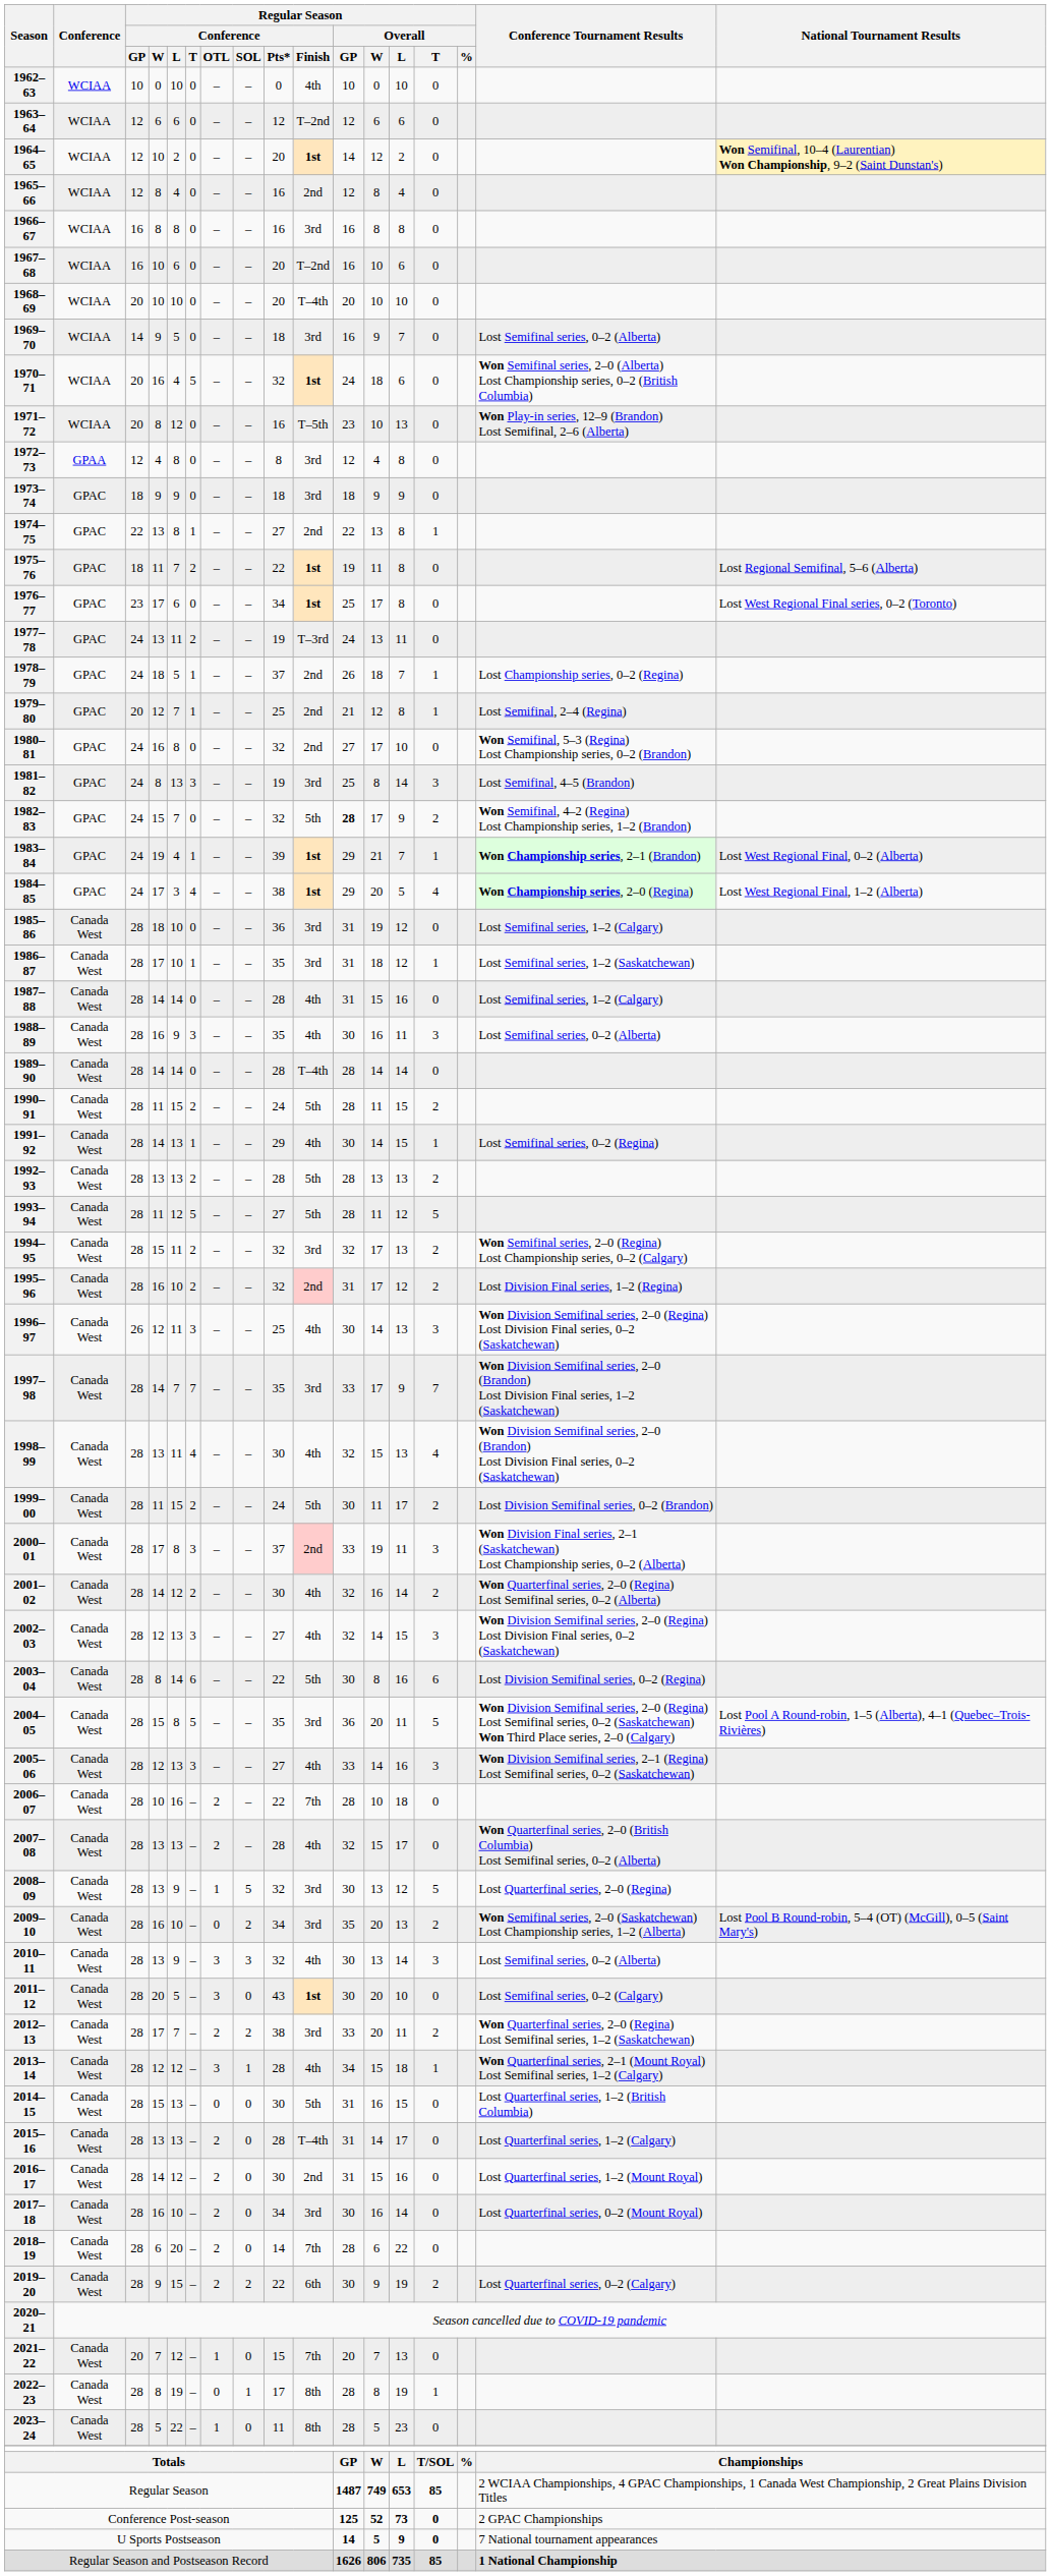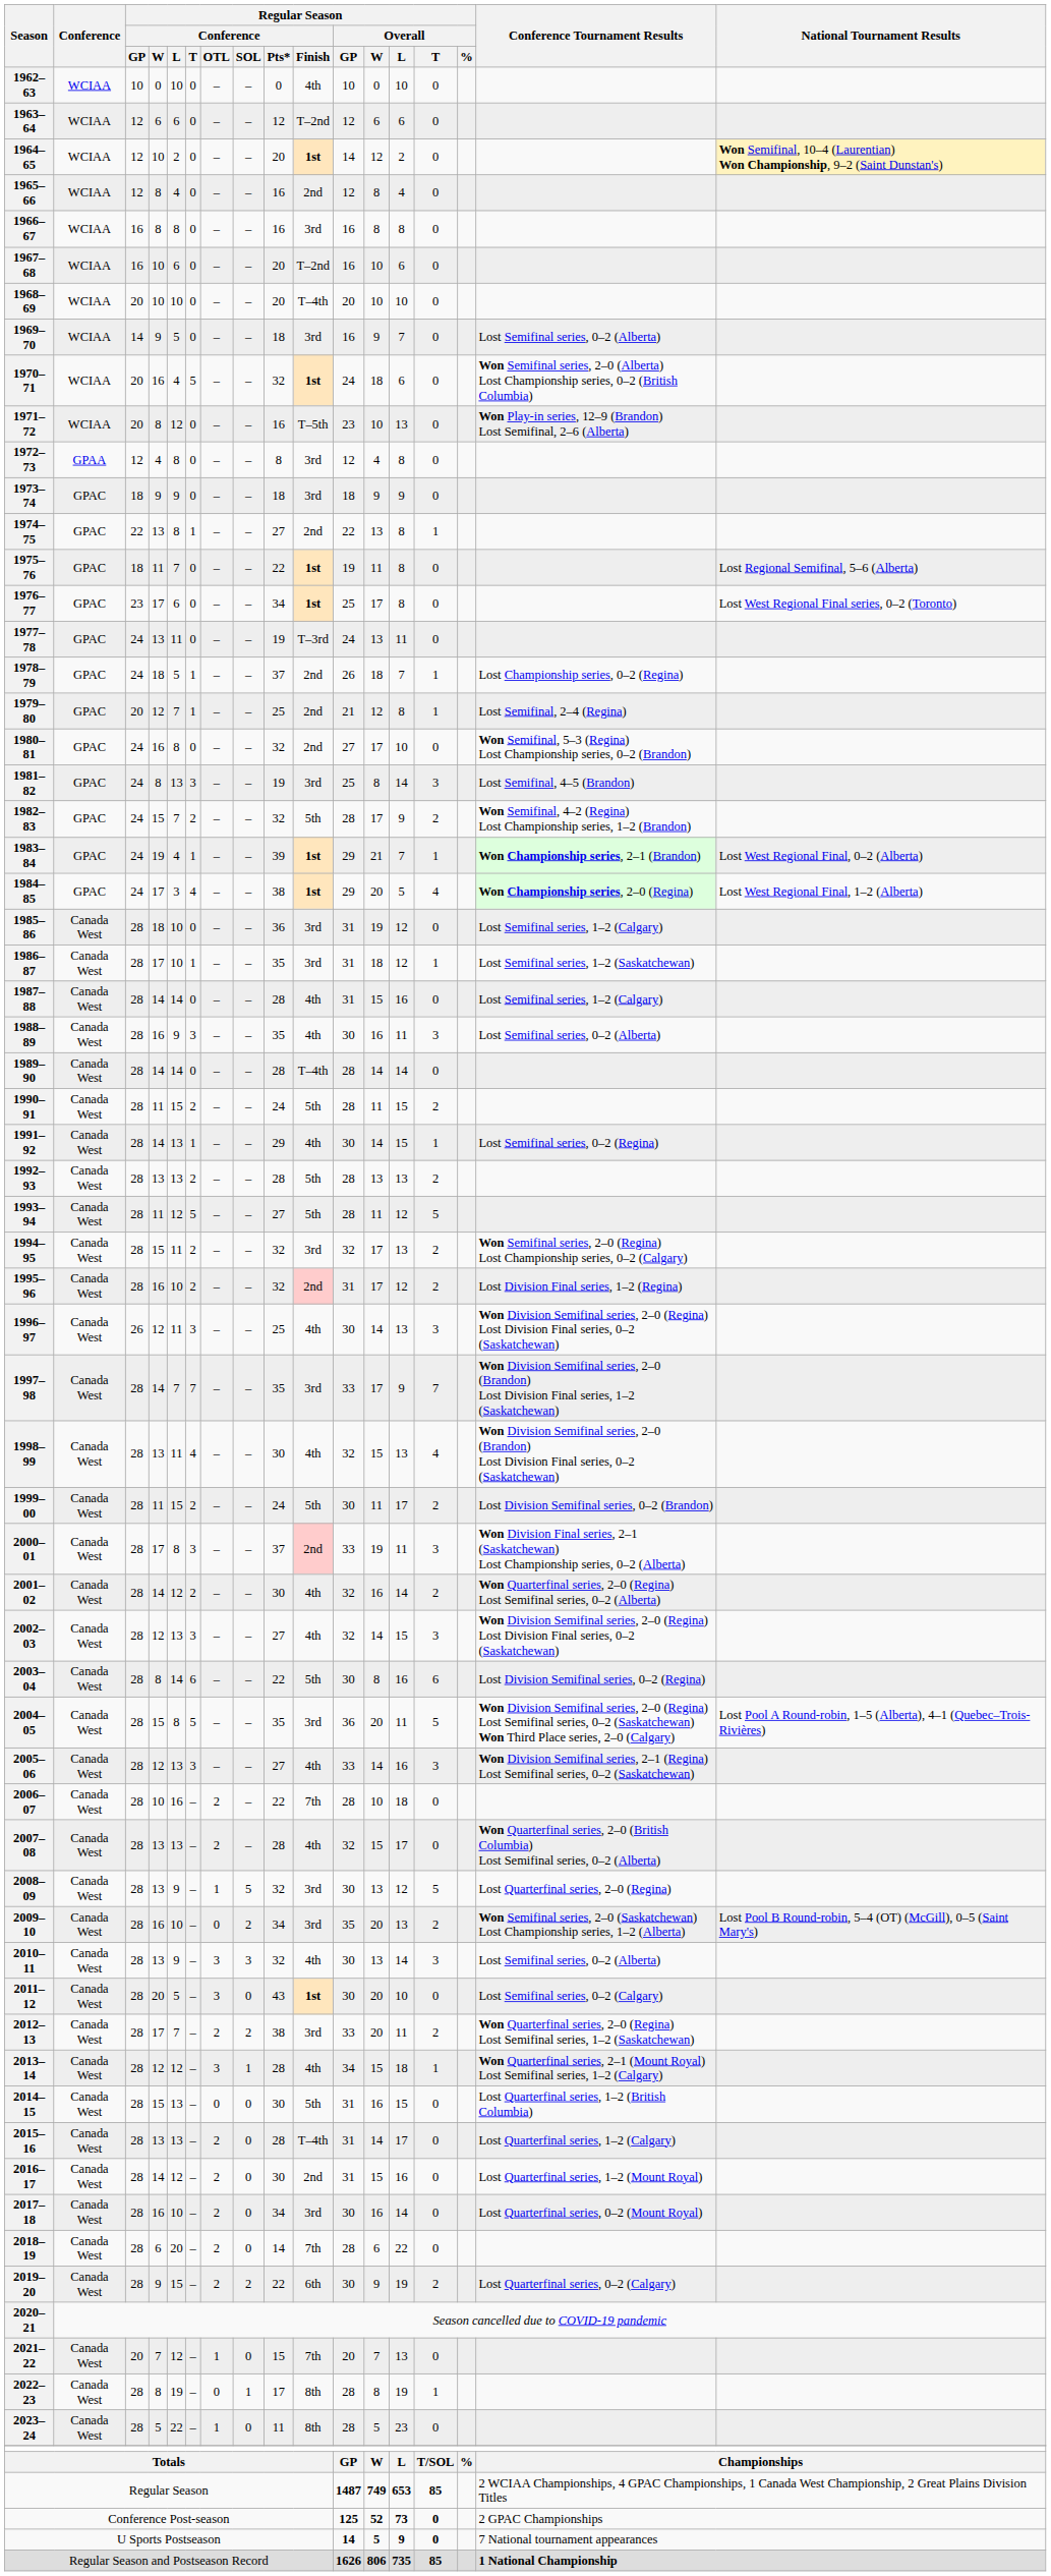1975–76 | Regular Season / Conference / T: 2 -> 0
1977–78 | Regular Season / Conference / T: 2 -> 0
1982–83 | Regular Season / Conference / T: 0 -> 2
1982–83 | Regular Season / Overall / GP: bold -> normal
